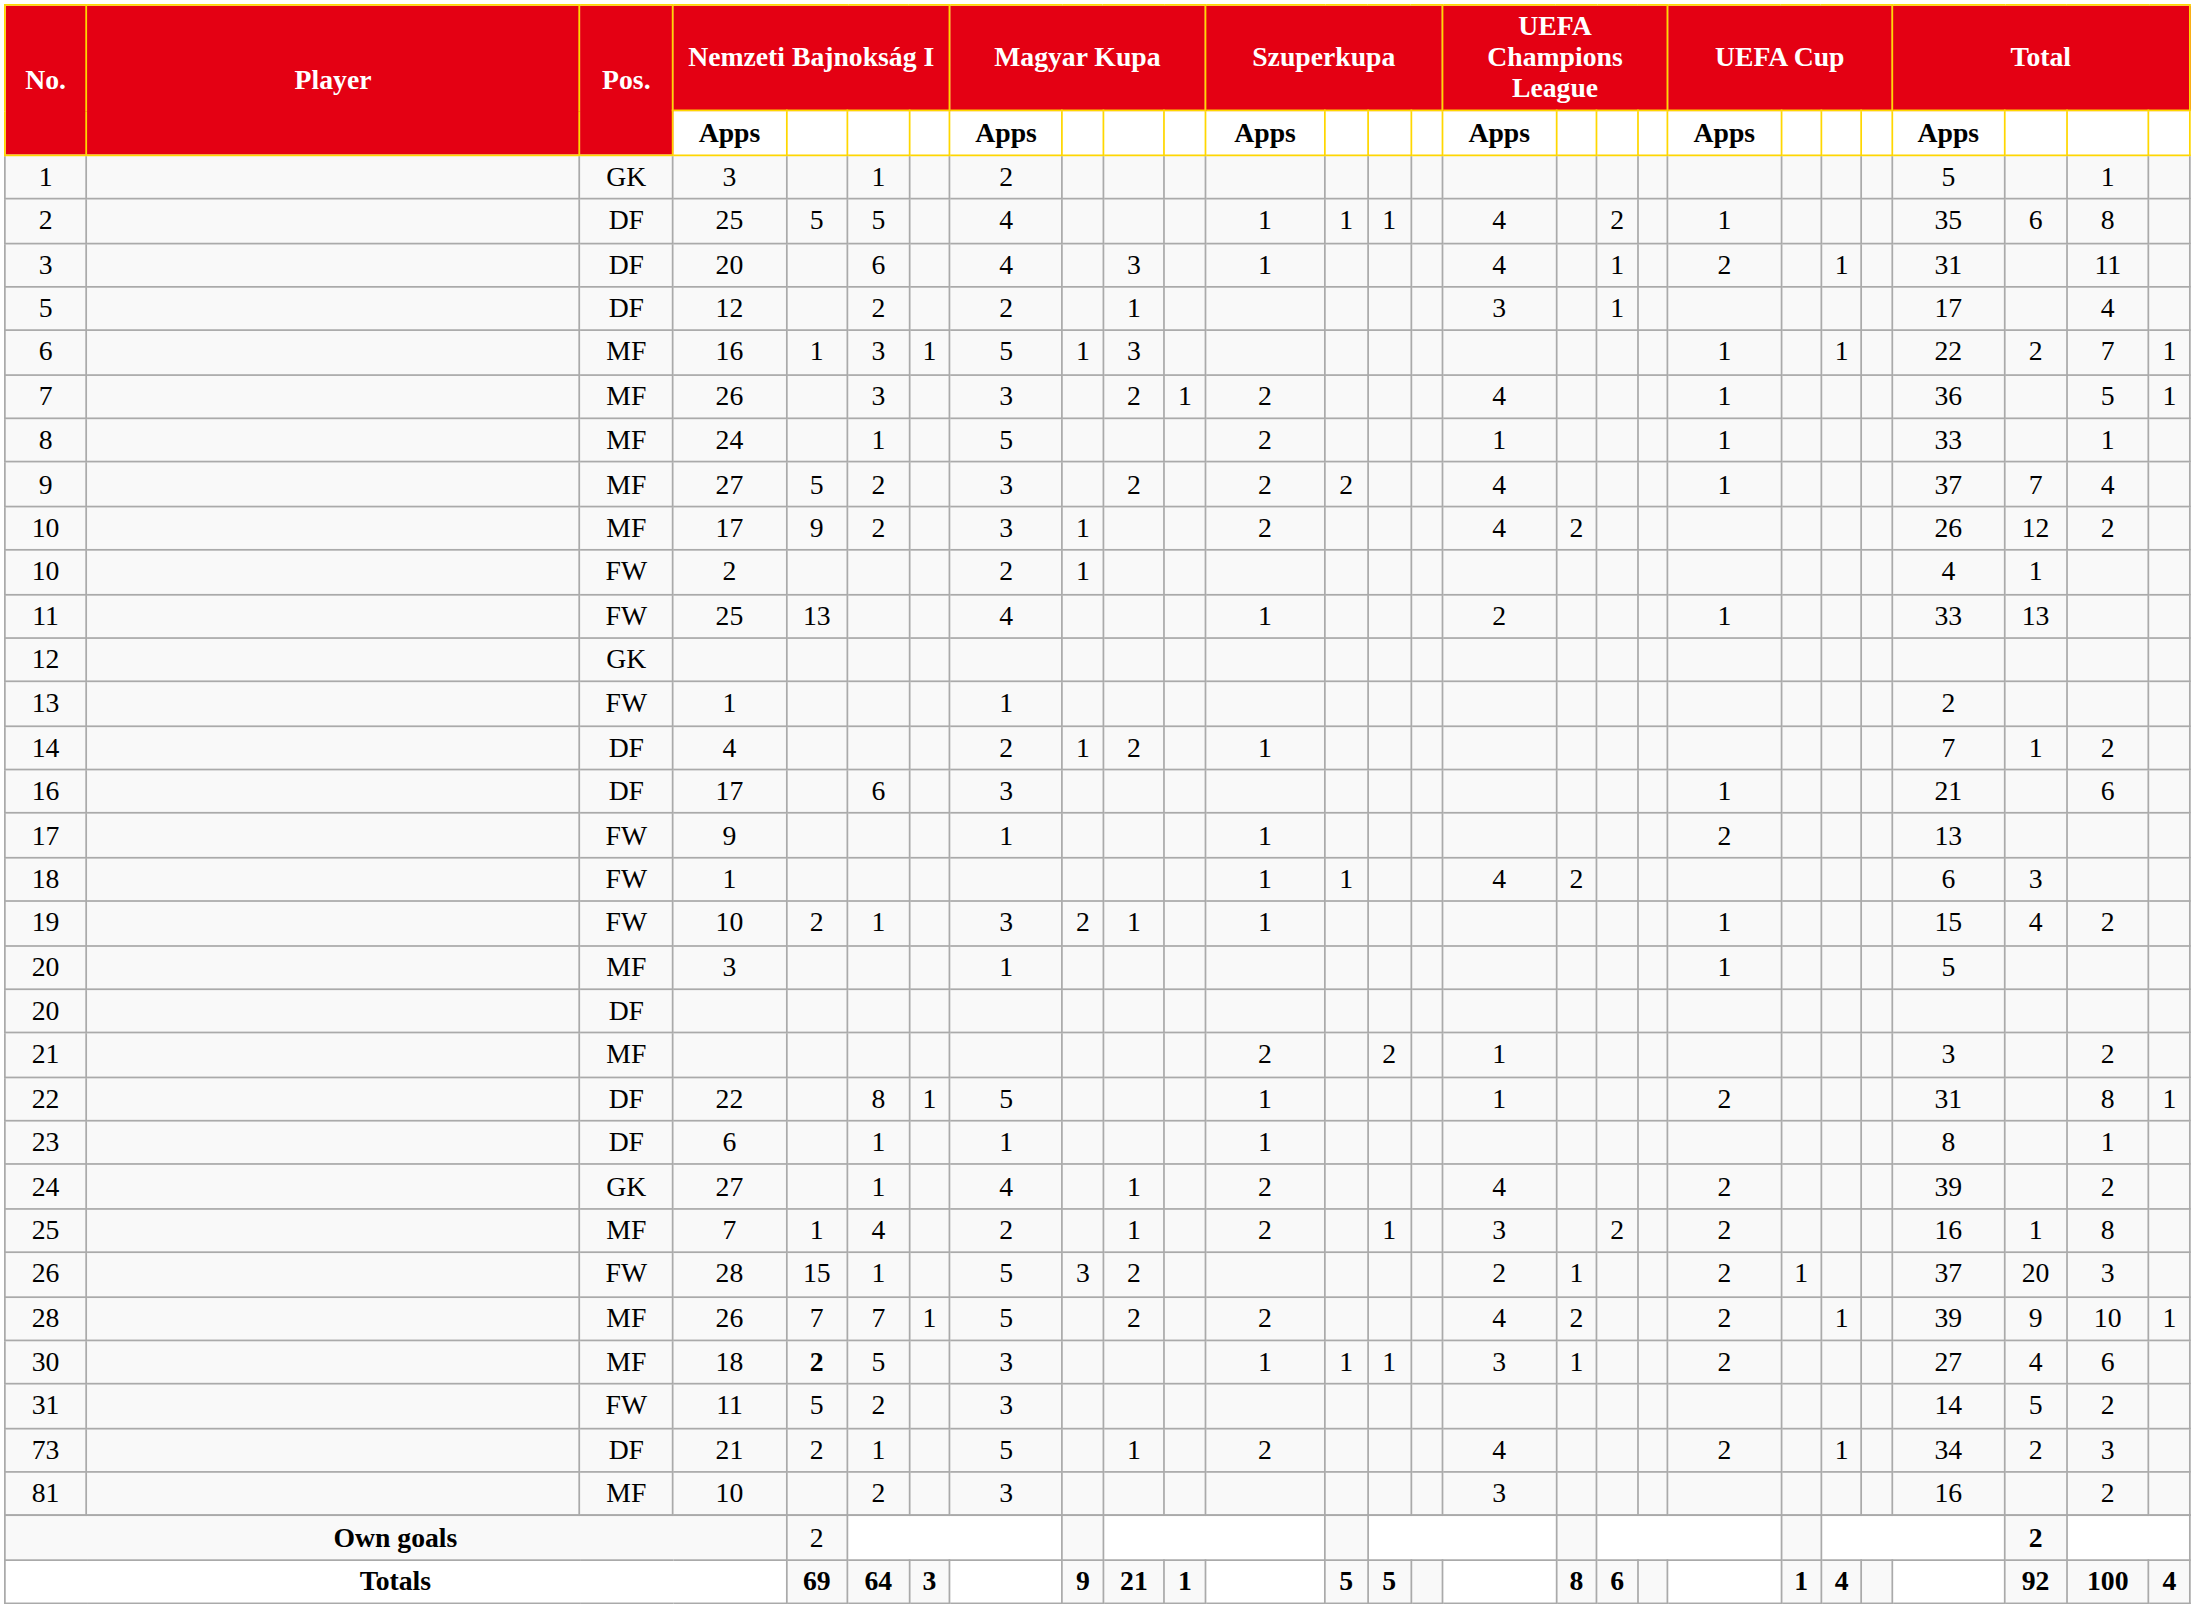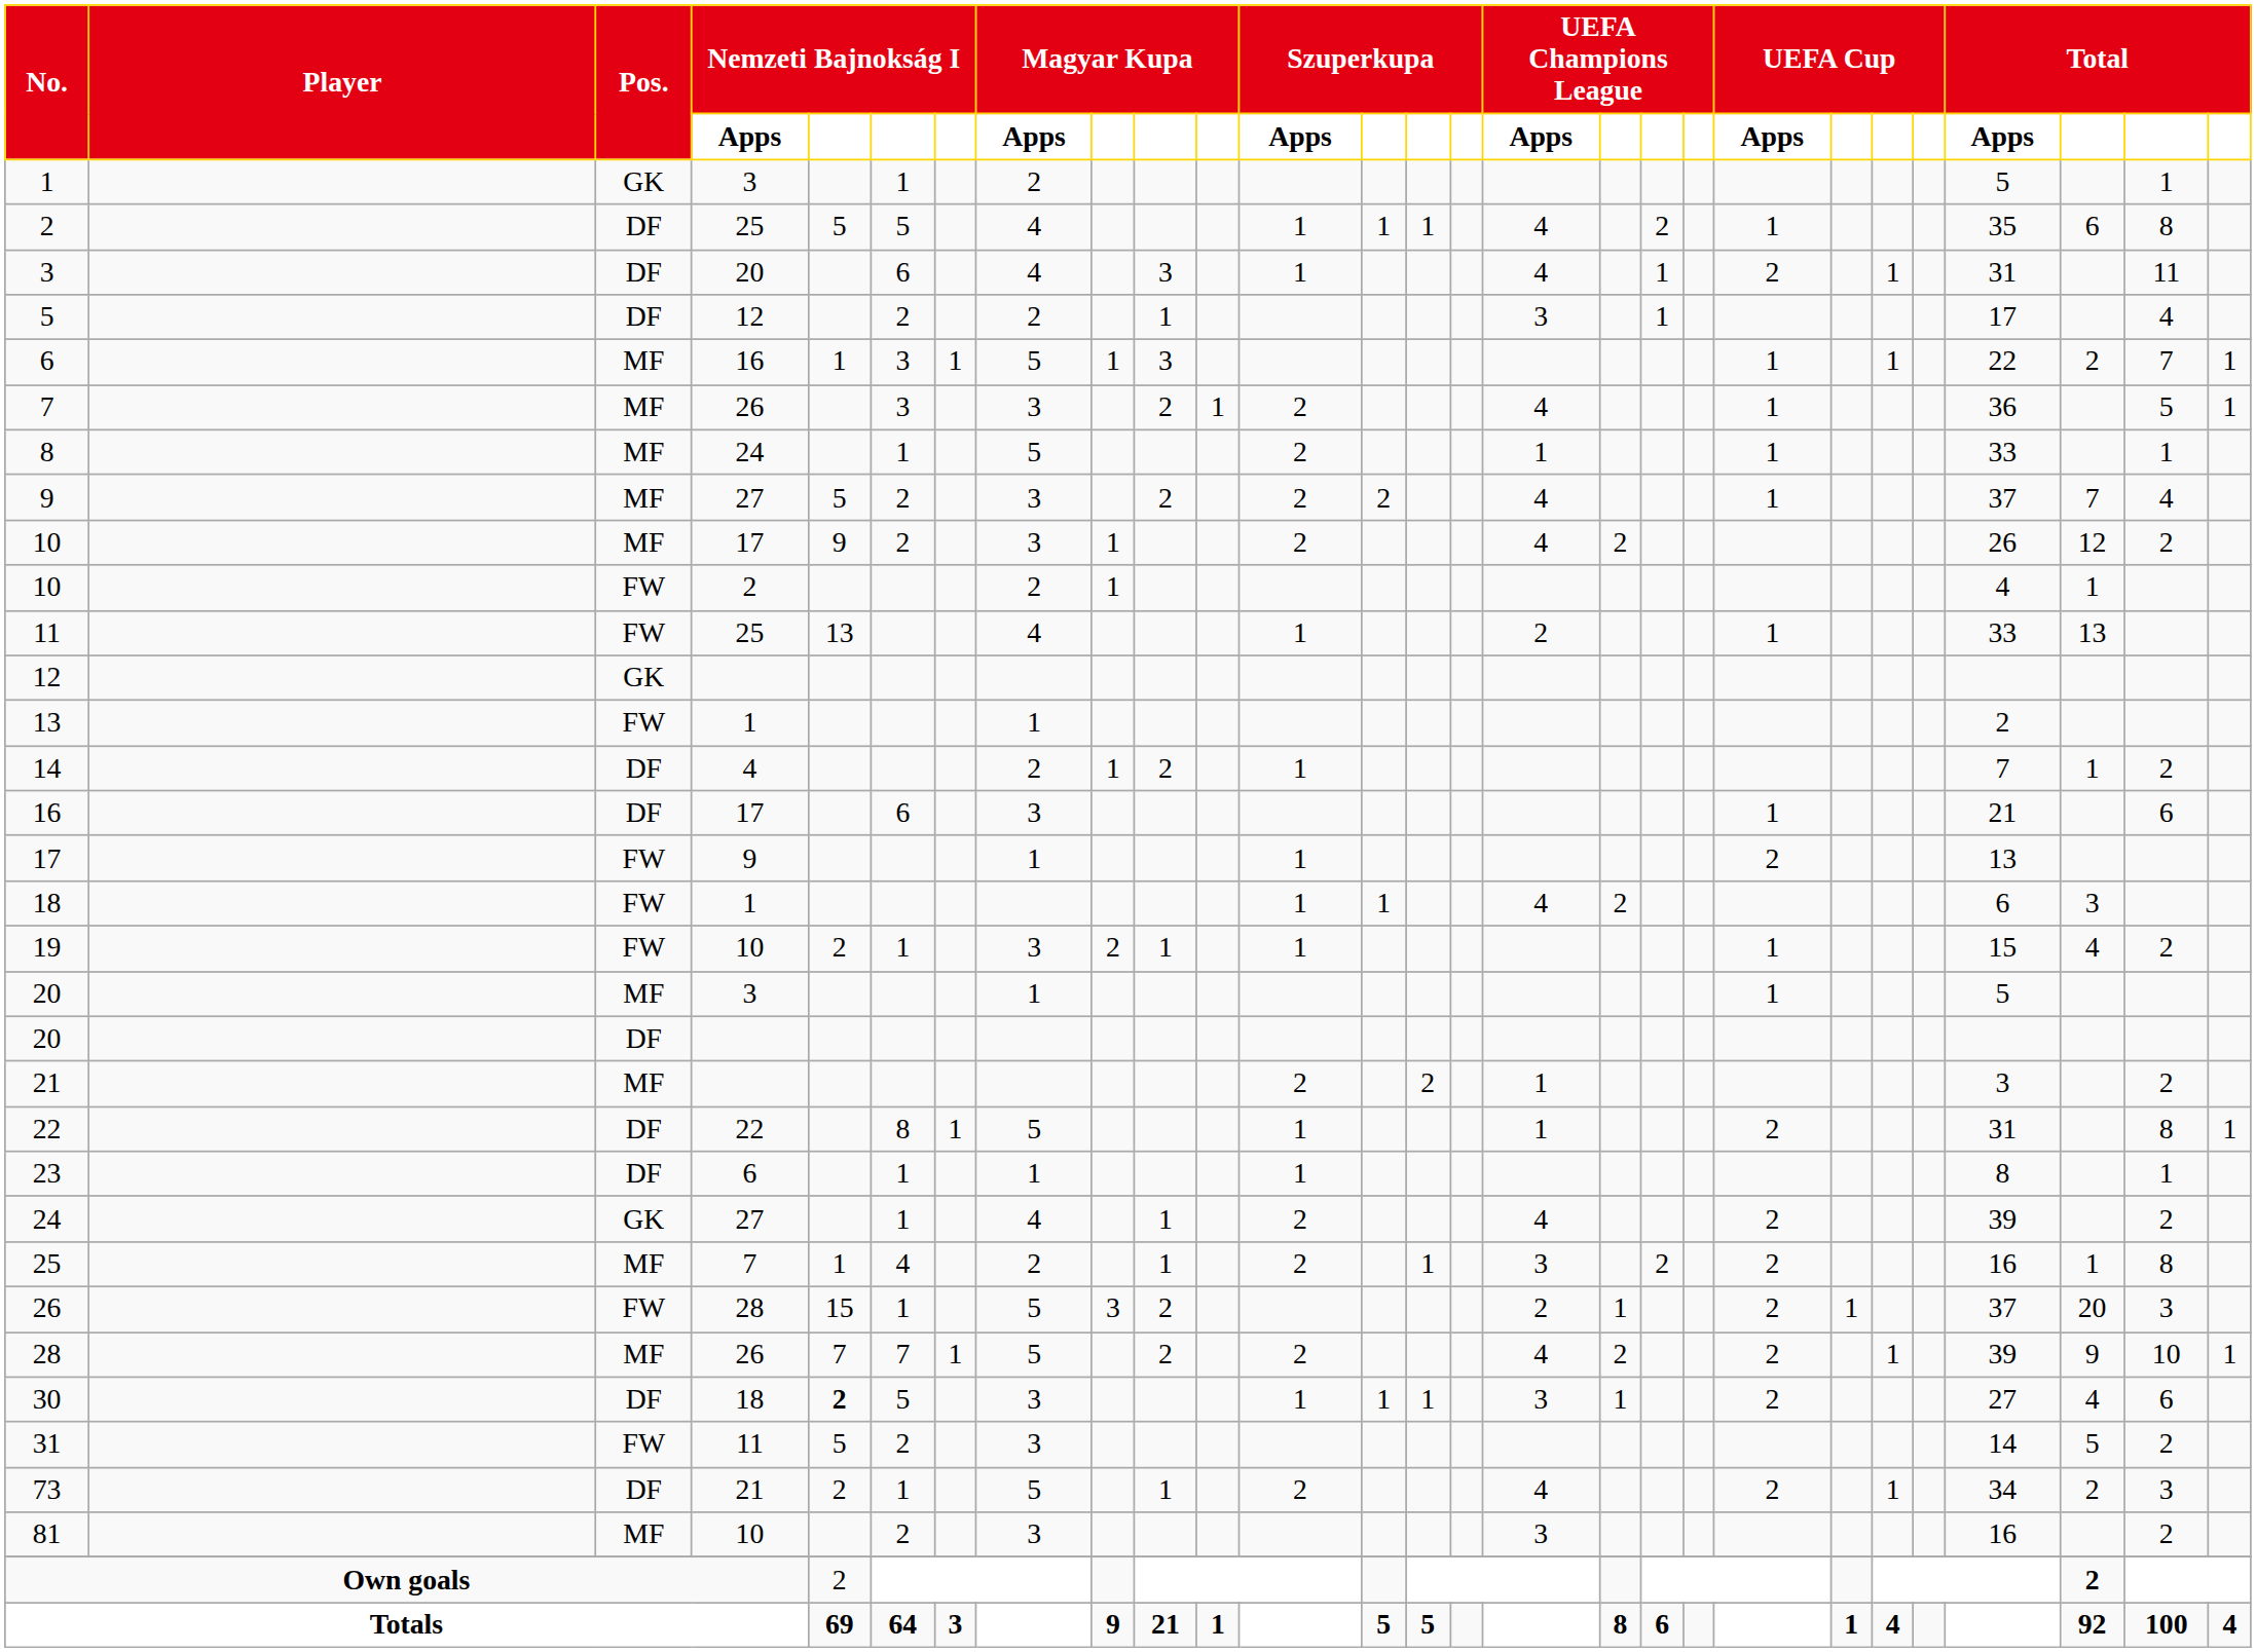30 | Pos.: MF -> DF
